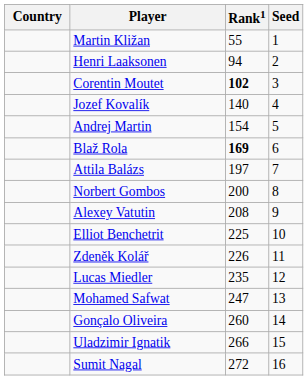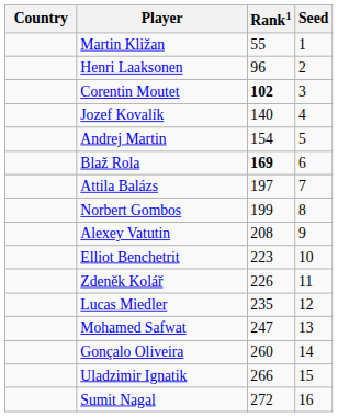Henri Laaksonen | Rank1: 94 -> 96
Norbert Gombos | Rank1: 200 -> 199
Elliot Benchetrit | Rank1: 225 -> 223
